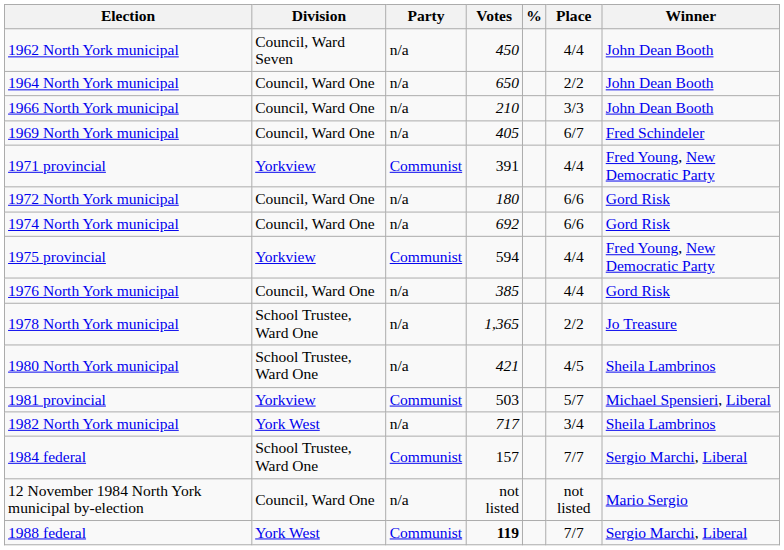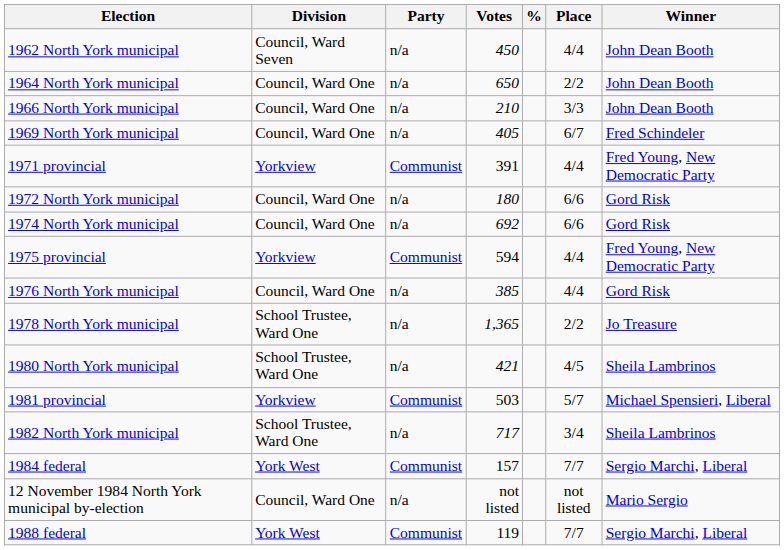1982 North York municipal | Division: York West -> School Trustee, Ward One
1984 federal | Division: School Trustee, Ward One -> York West
1988 federal | Votes: bold -> normal
